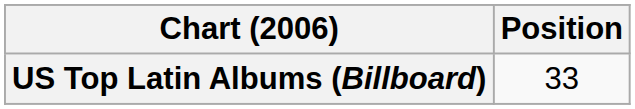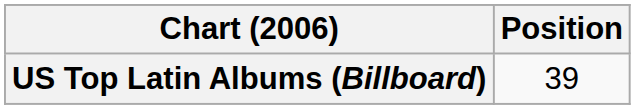US Top Latin Albums (Billboard) | Position: 33 -> 39
